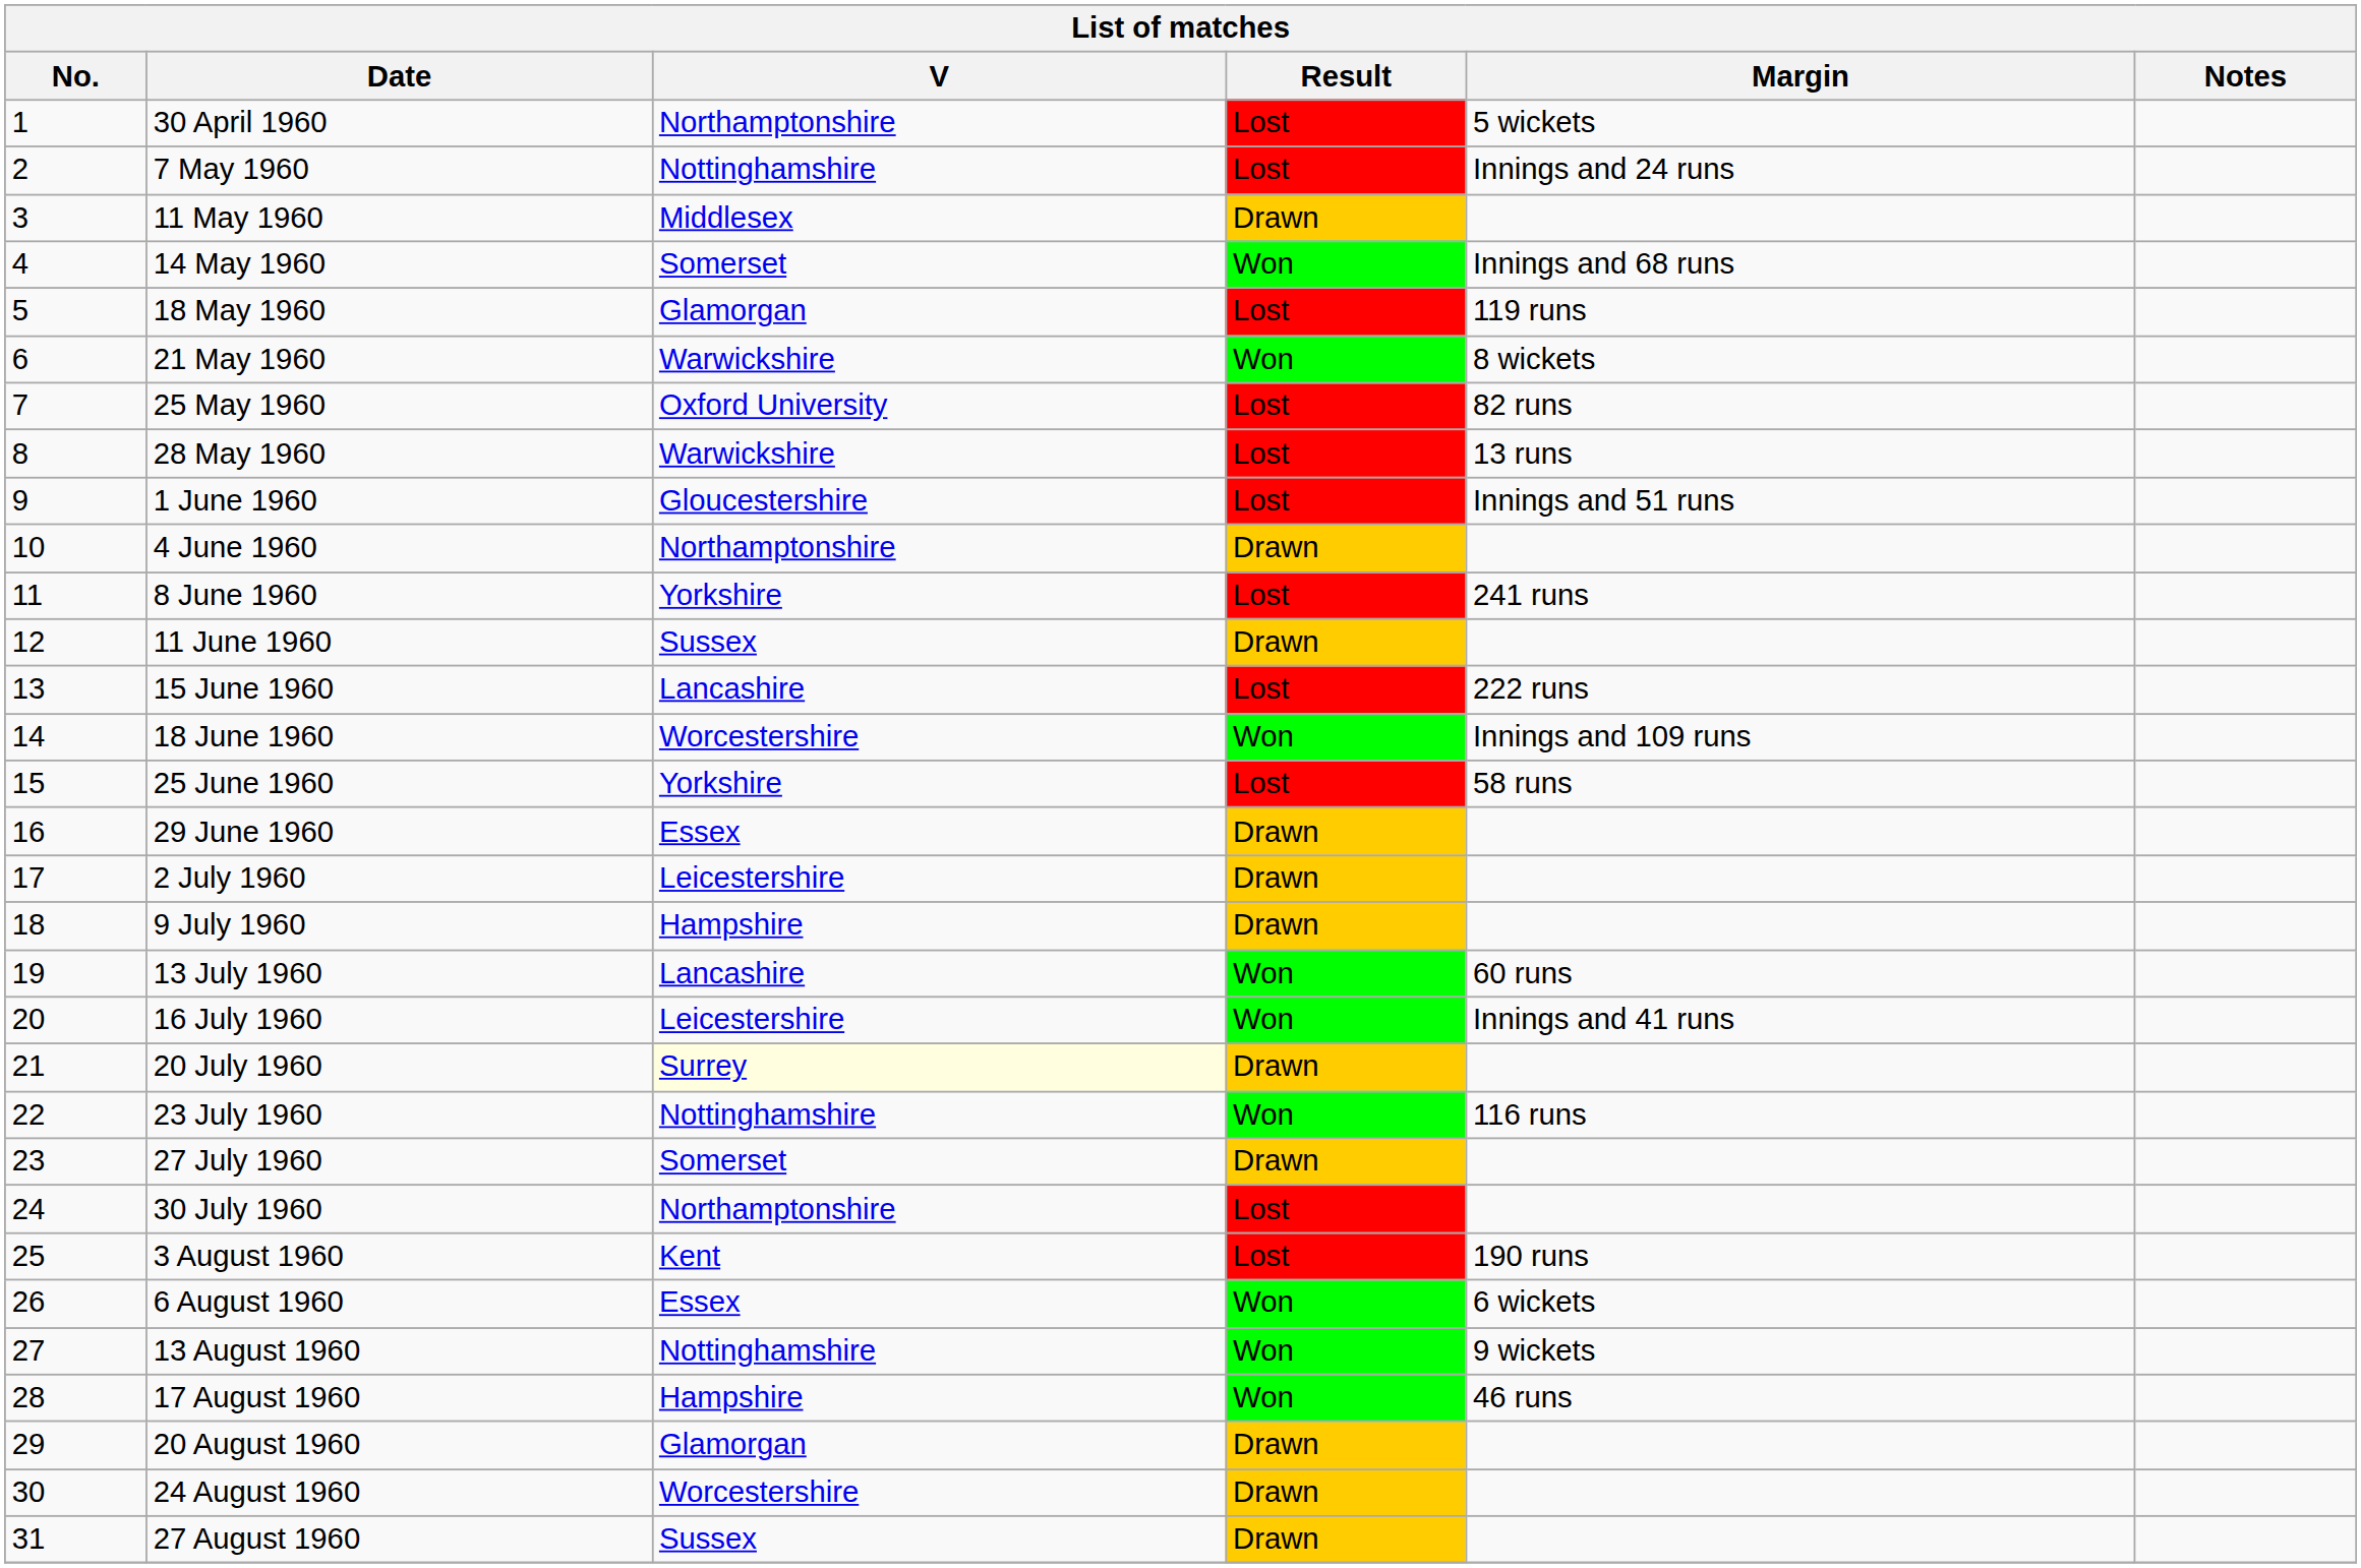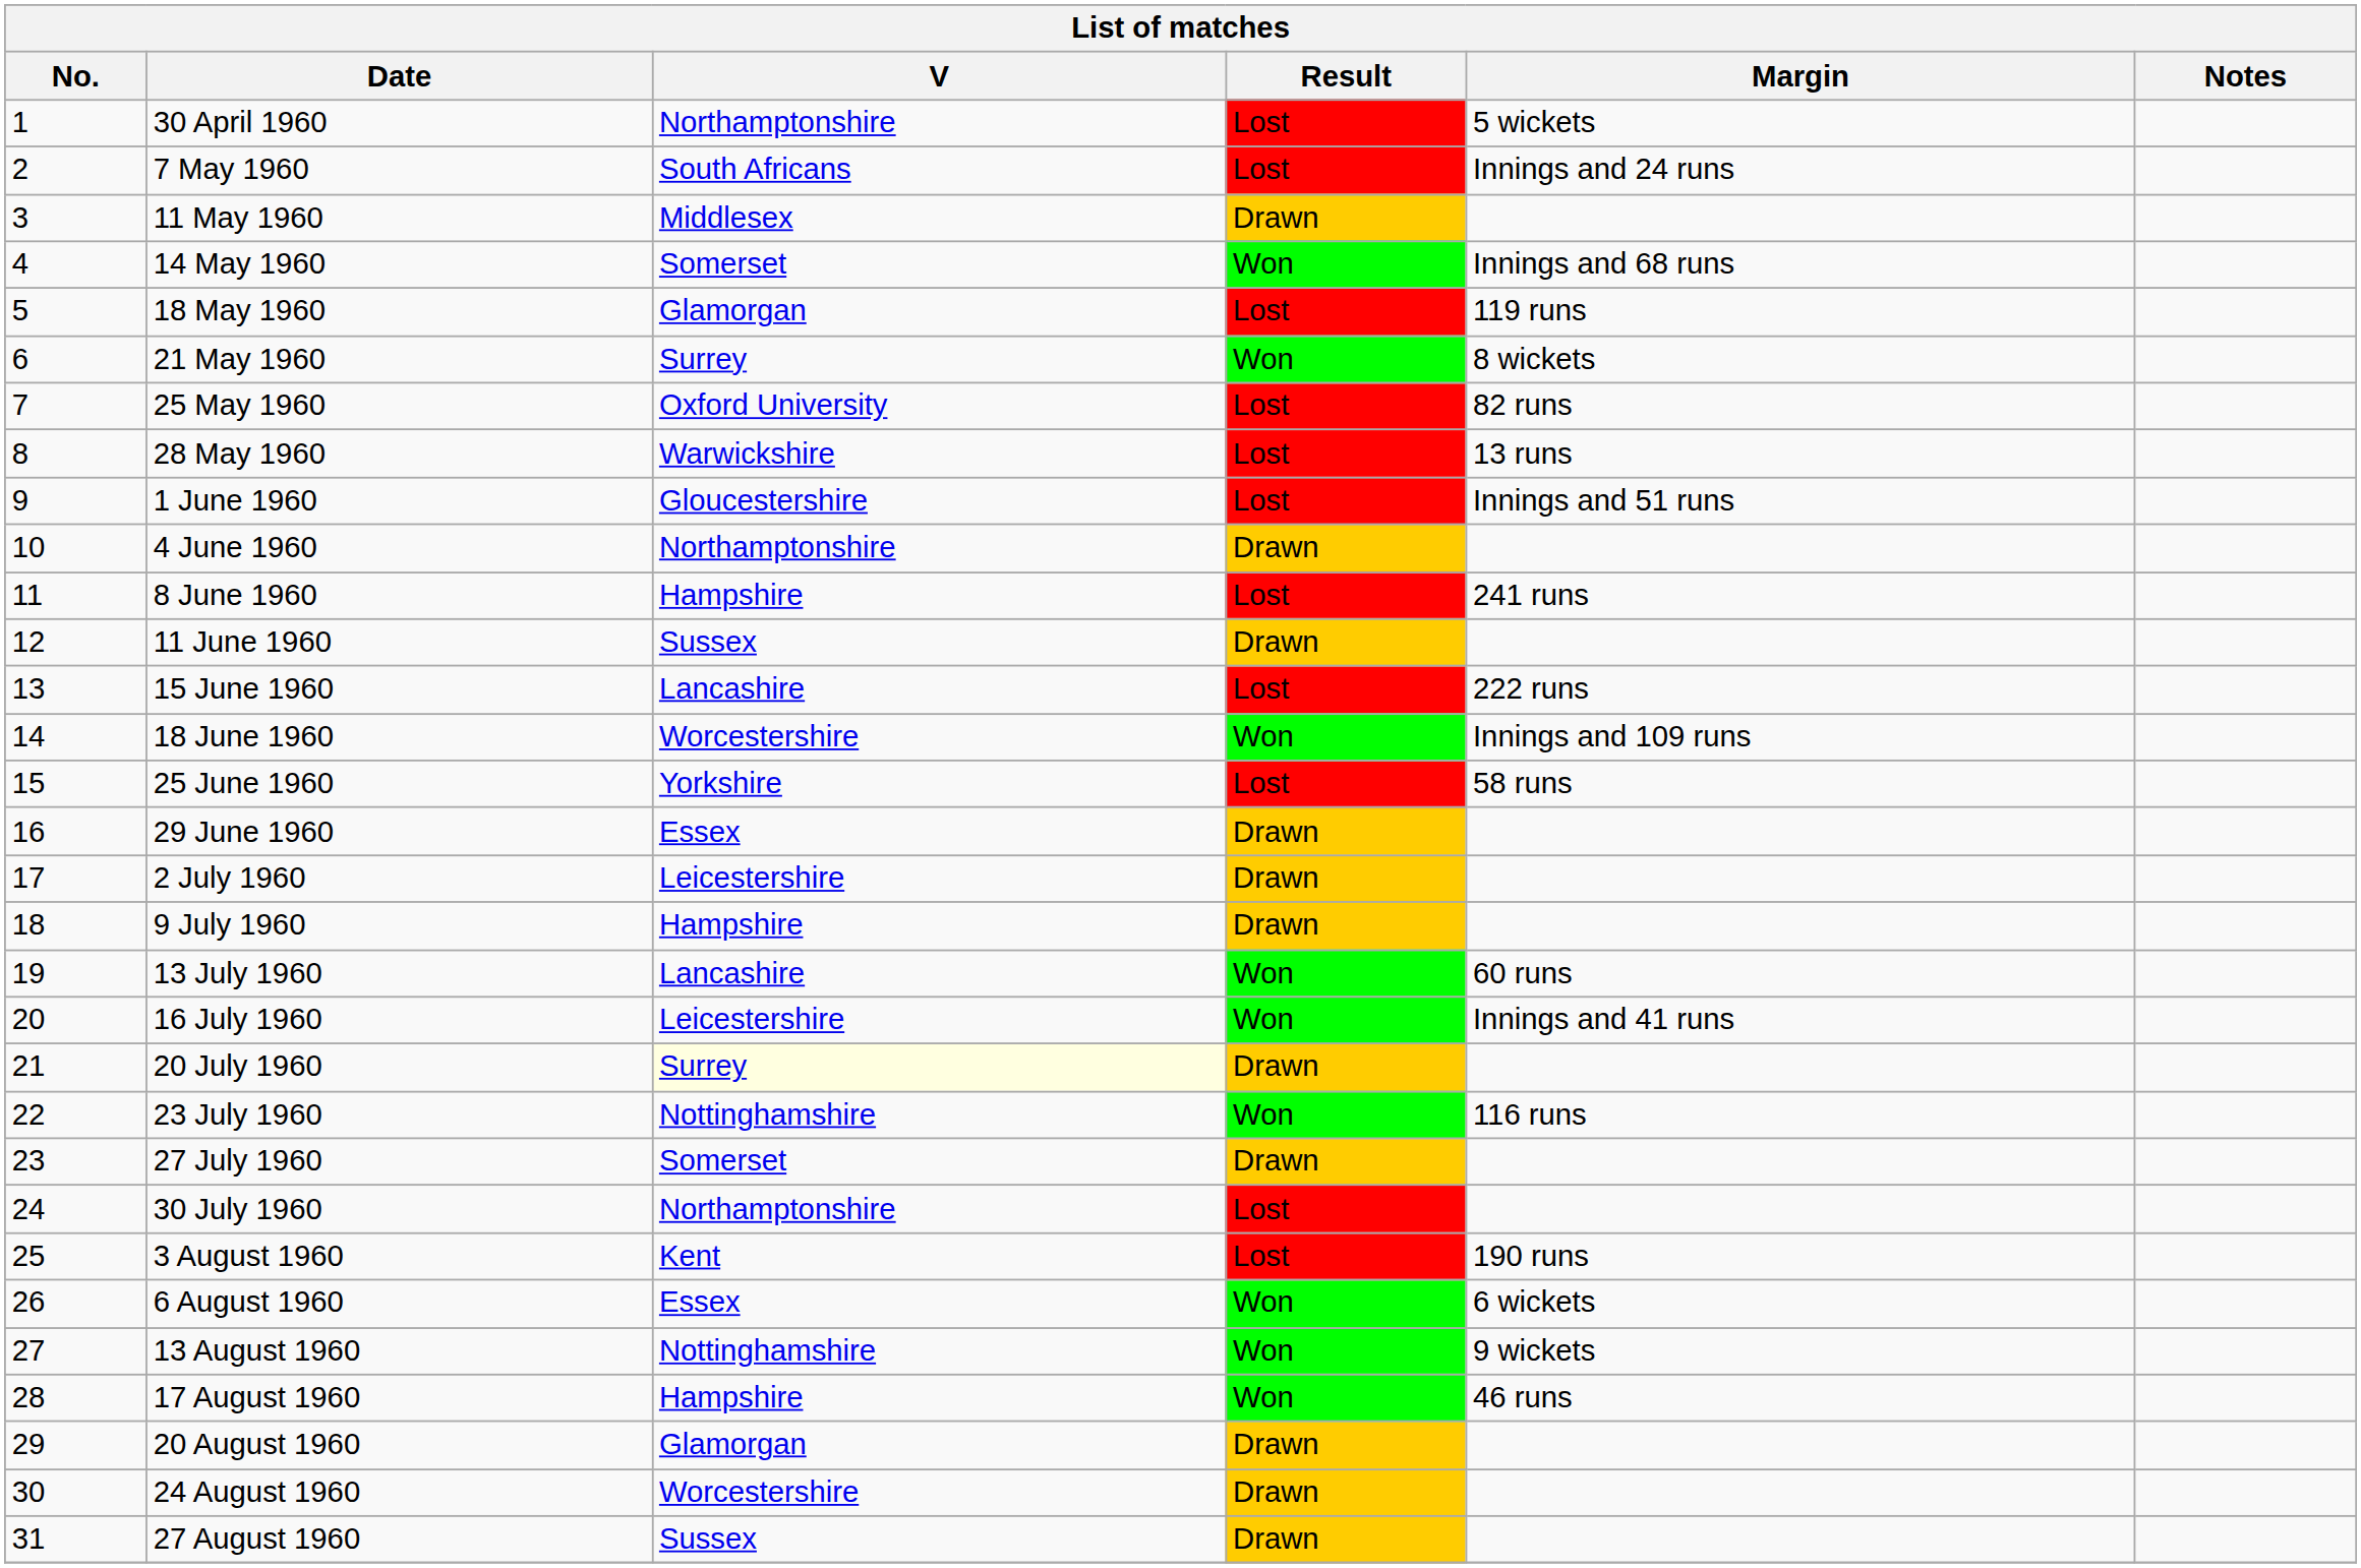7 May 1960 | V: Nottinghamshire -> South Africans
21 May 1960 | V: Warwickshire -> Surrey
8 June 1960 | V: Yorkshire -> Hampshire
